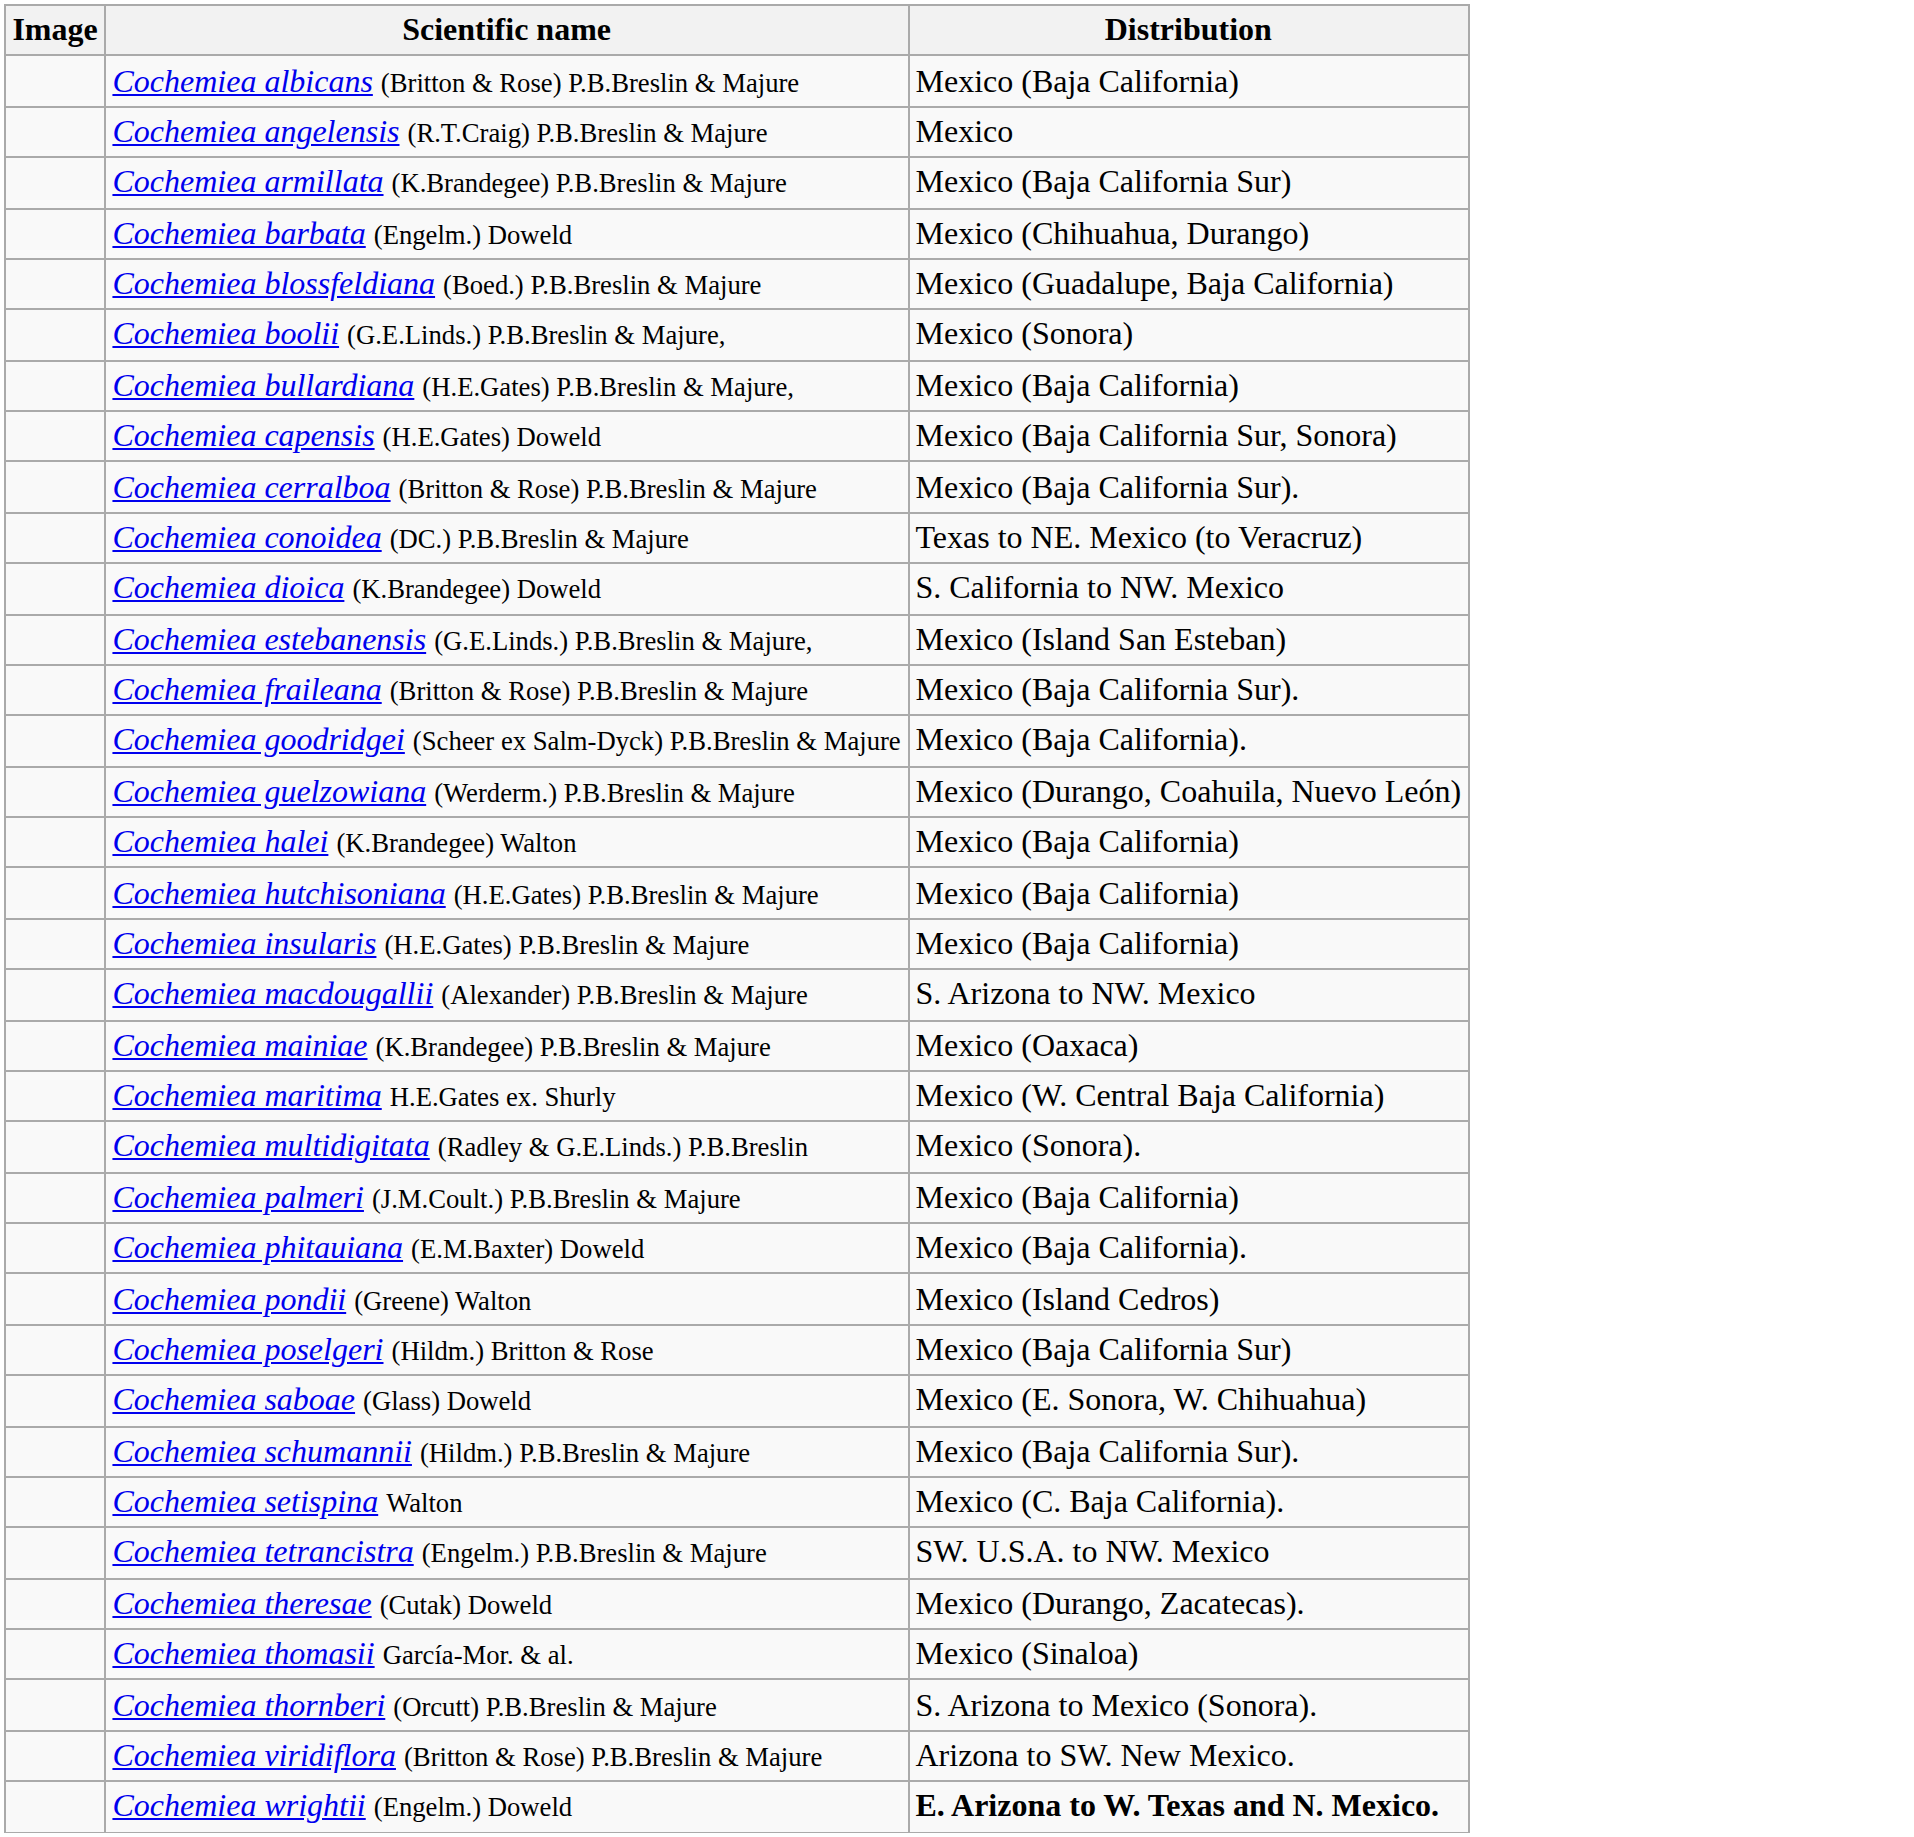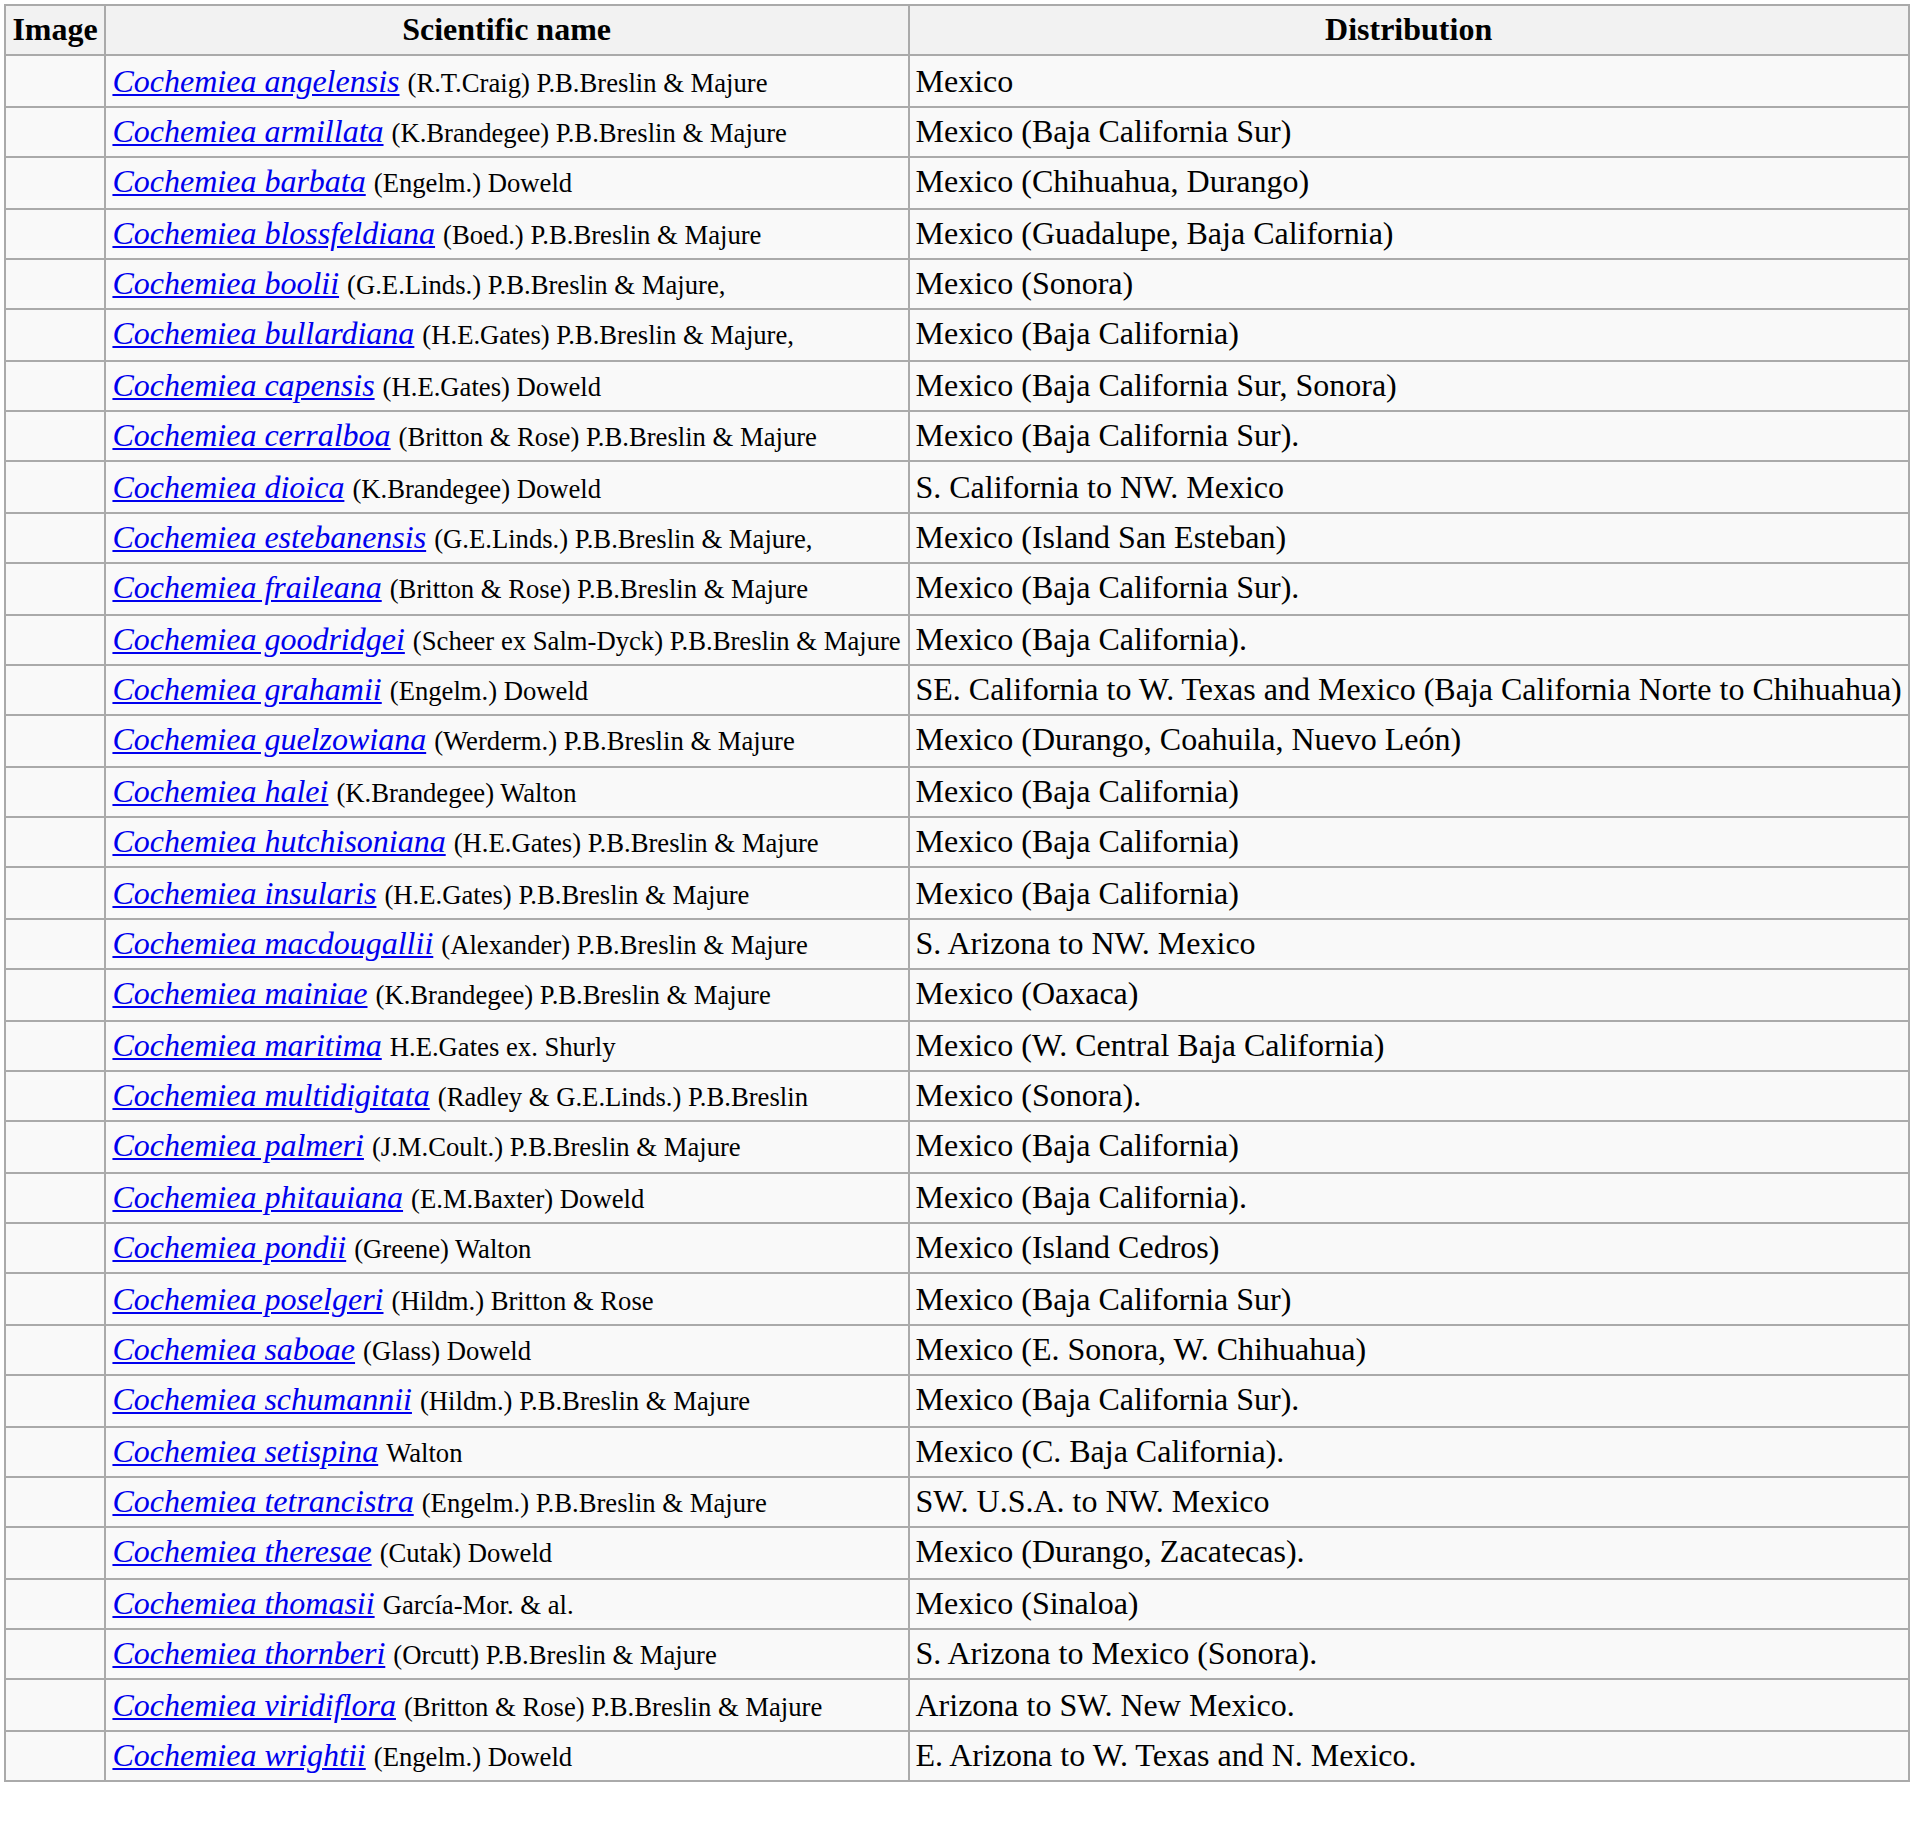- row: Cochemiea albicans (Britton & Rose) P.B.Breslin & Majure | Mexico (Baja California)
- row: Cochemiea conoidea (DC.) P.B.Breslin & Majure | Texas to NE. Mexico (to Veracruz)
+ row: Cochemiea grahamii (Engelm.) Doweld | SE. California to W. Texas and Mexico (Baja California Norte to Chihuahua)
Cochemiea wrightii (Engelm.) Doweld | Distribution: bold -> normal
